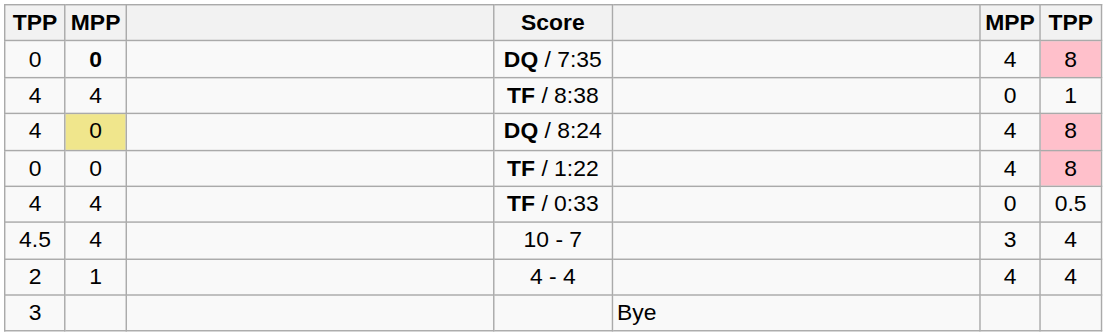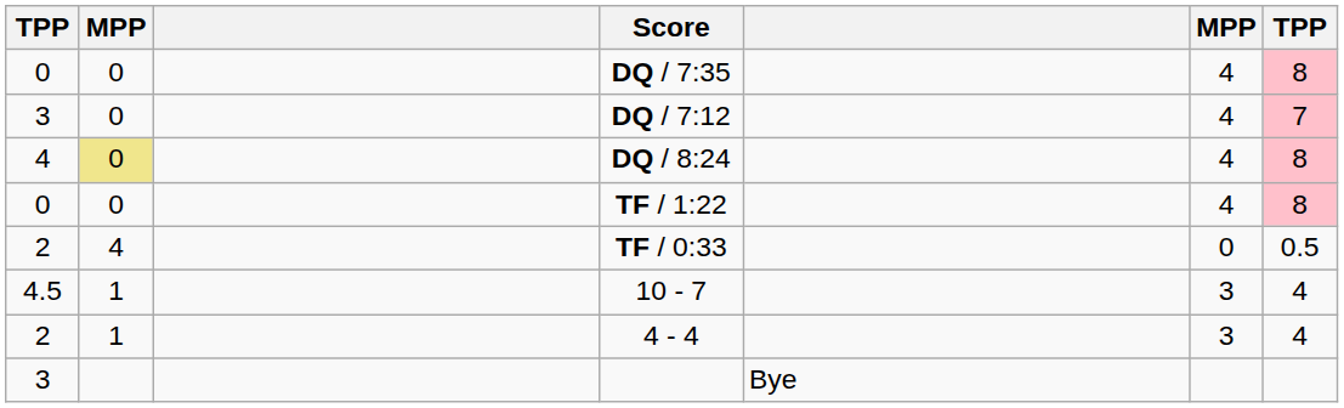DQ / 7:35 | column 2: bold -> normal
- row: 4 | 4 | TF / 8:38 | 0 | 1
+ row: 3 | 0 | DQ / 7:12 | 4 | 7
TF / 0:33 | column 1: 4 -> 2
10 - 7 | column 2: 4 -> 1
4 - 4 | column 6: 4 -> 3
